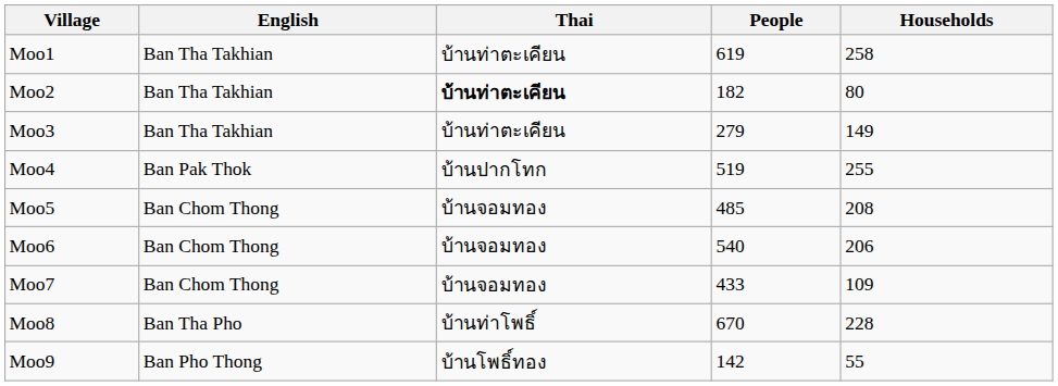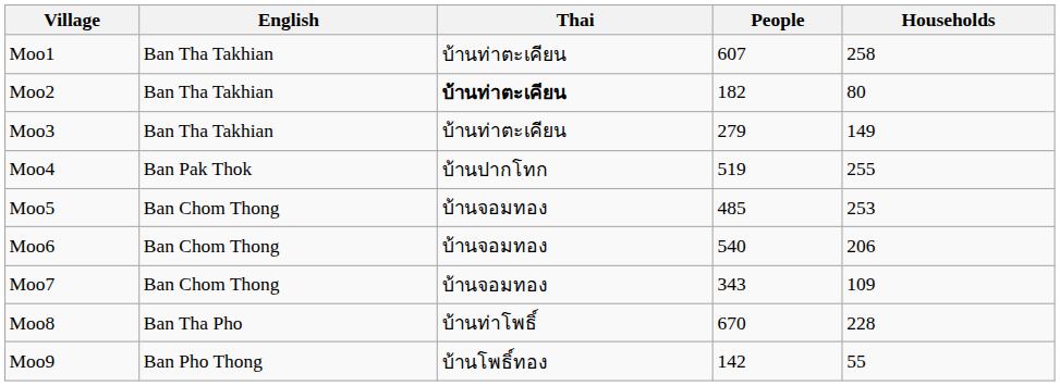Moo1 | People: 619 -> 607
Moo5 | Households: 208 -> 253
Moo7 | People: 433 -> 343
